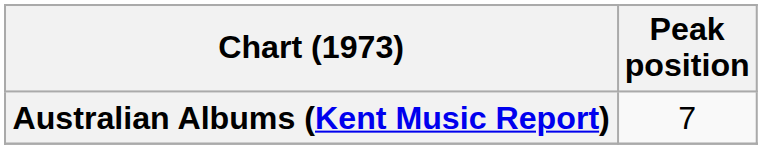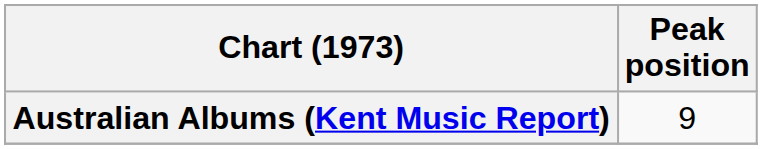Australian Albums (Kent Music Report) | Peak position: 7 -> 9
